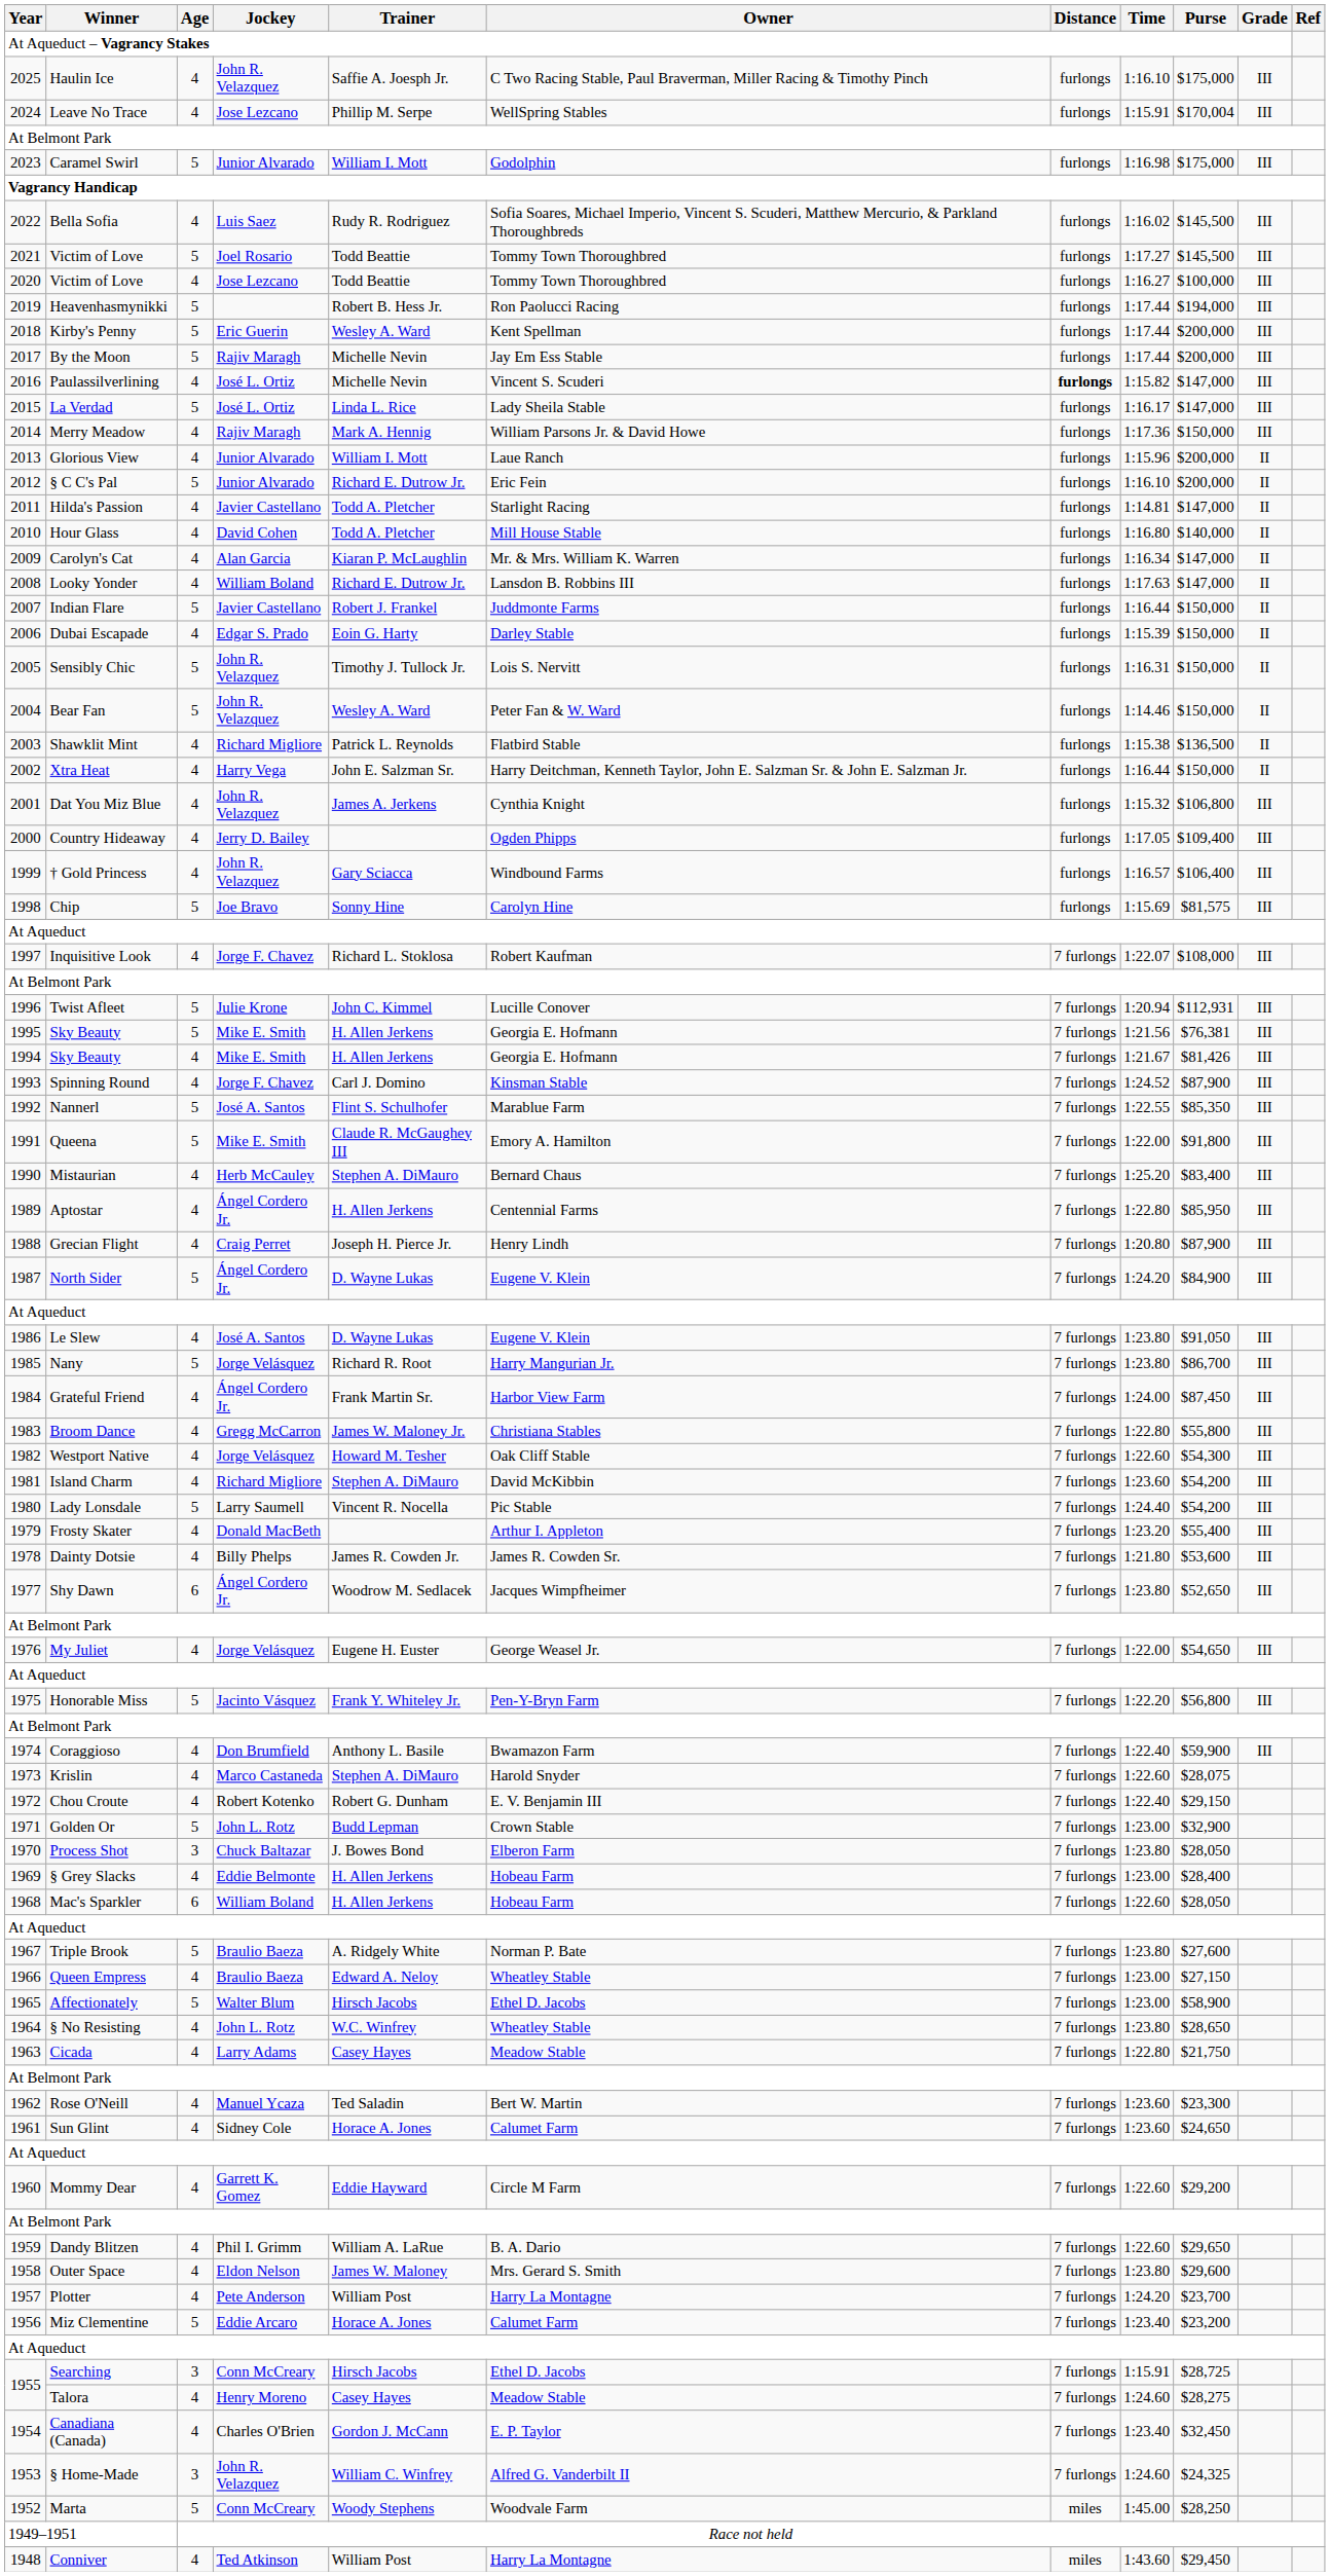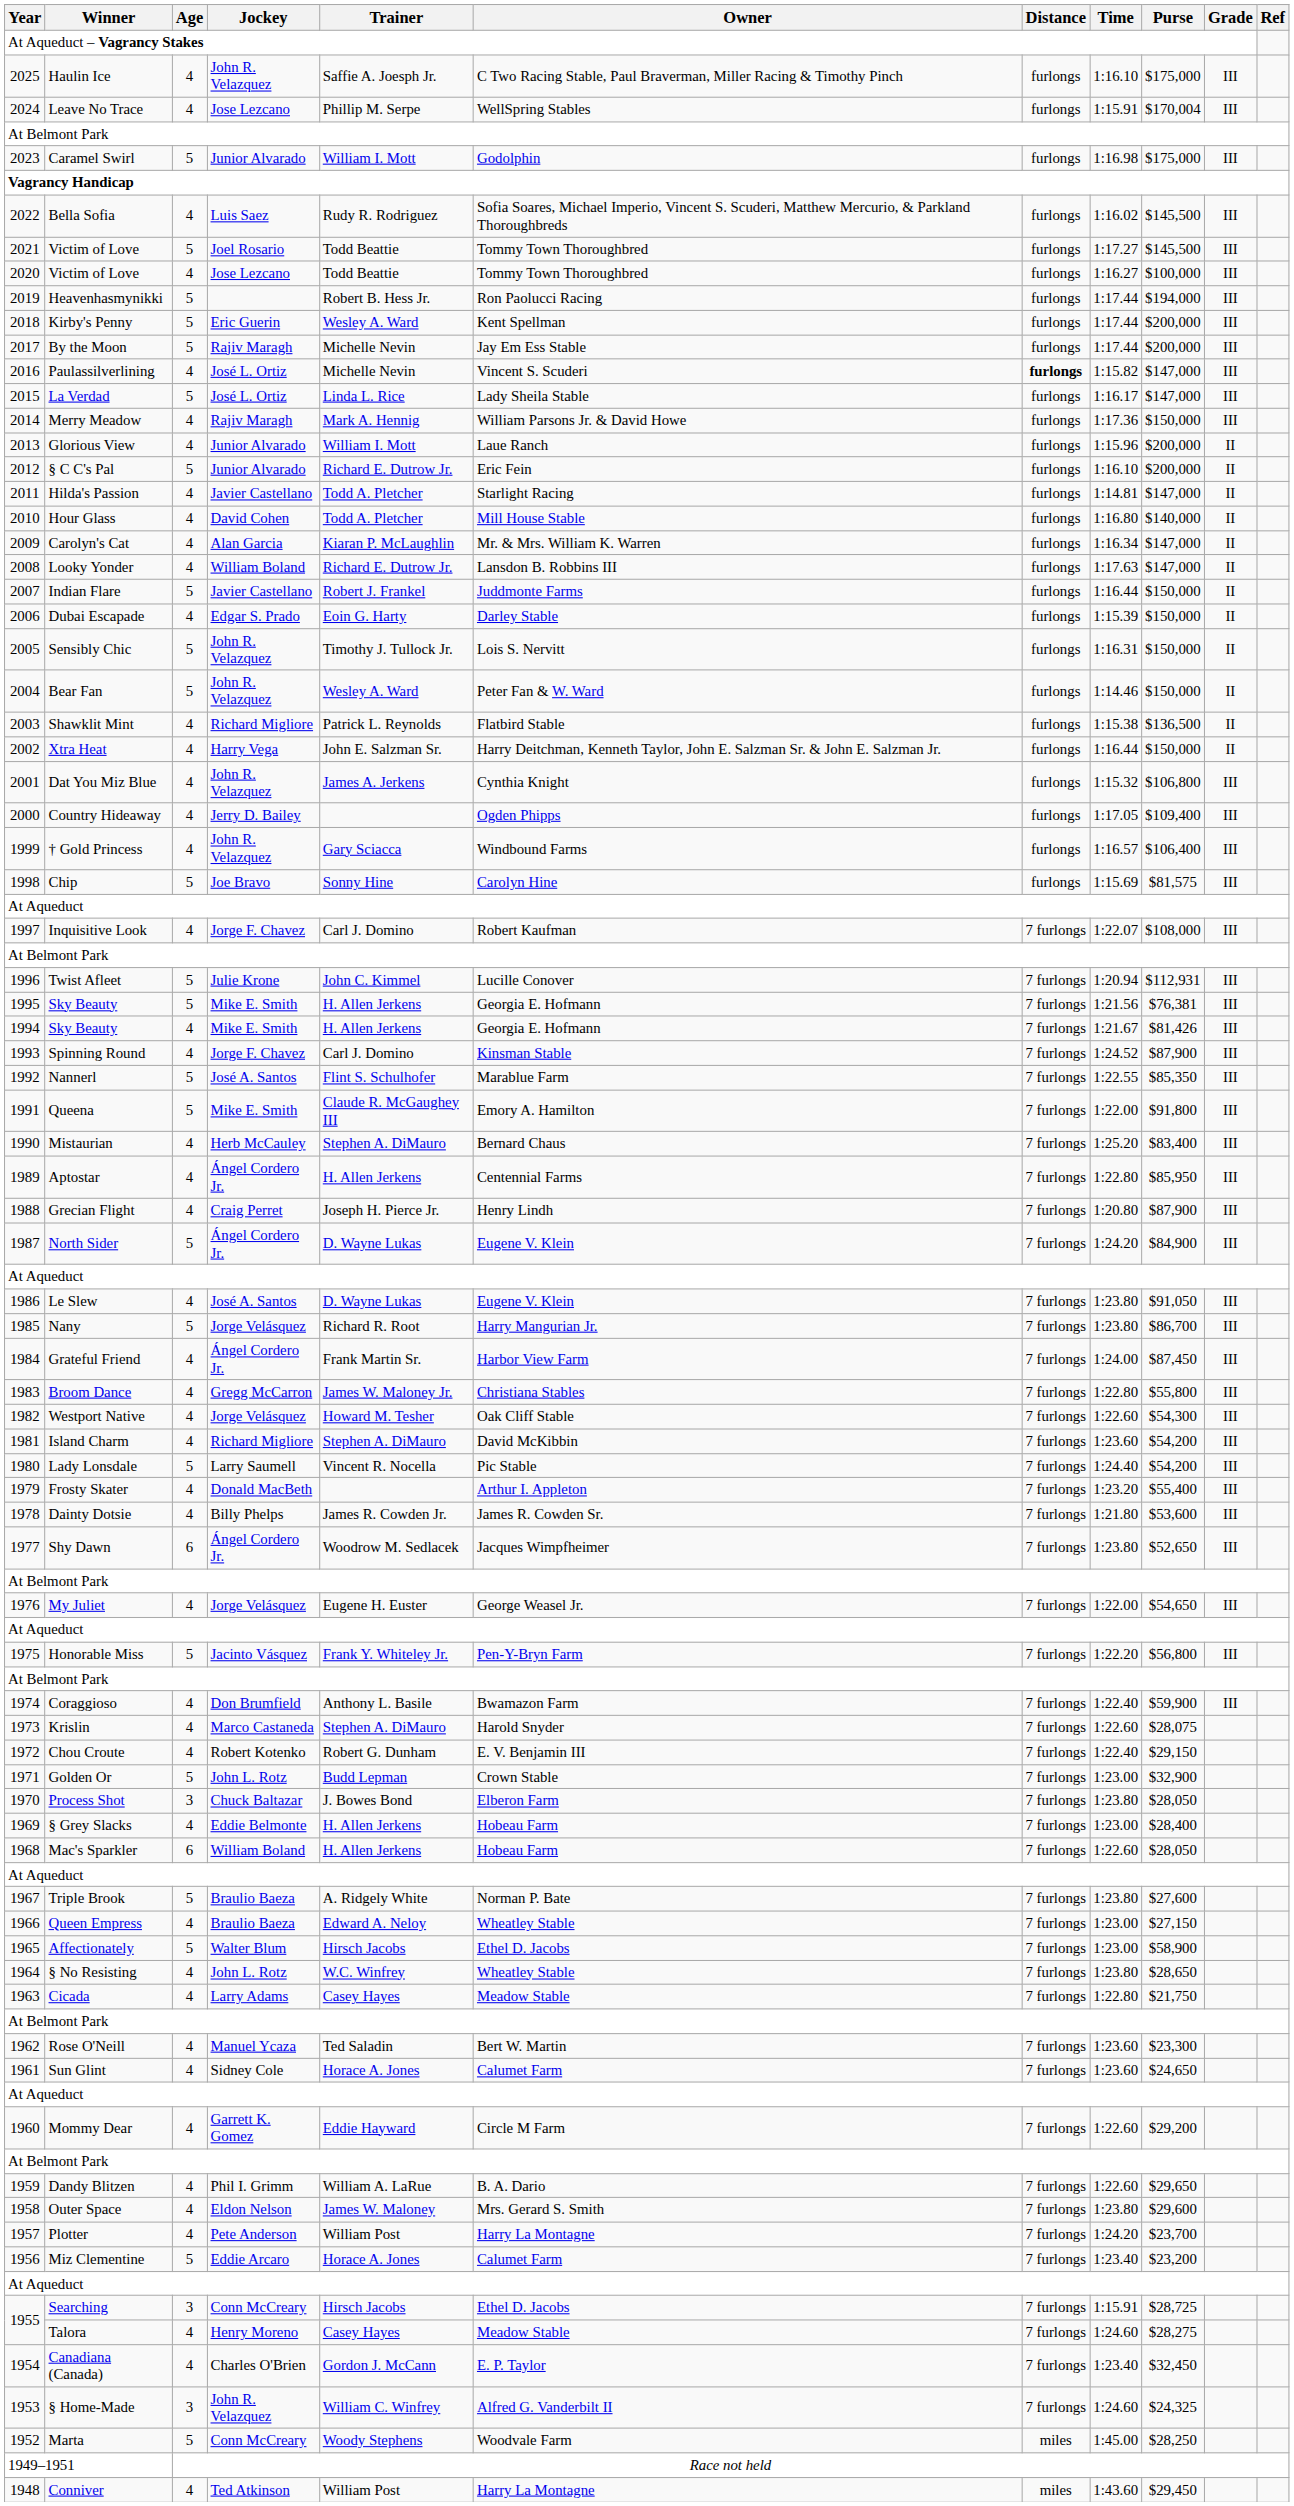1997 | Trainer: Richard L. Stoklosa -> Carl J. Domino
